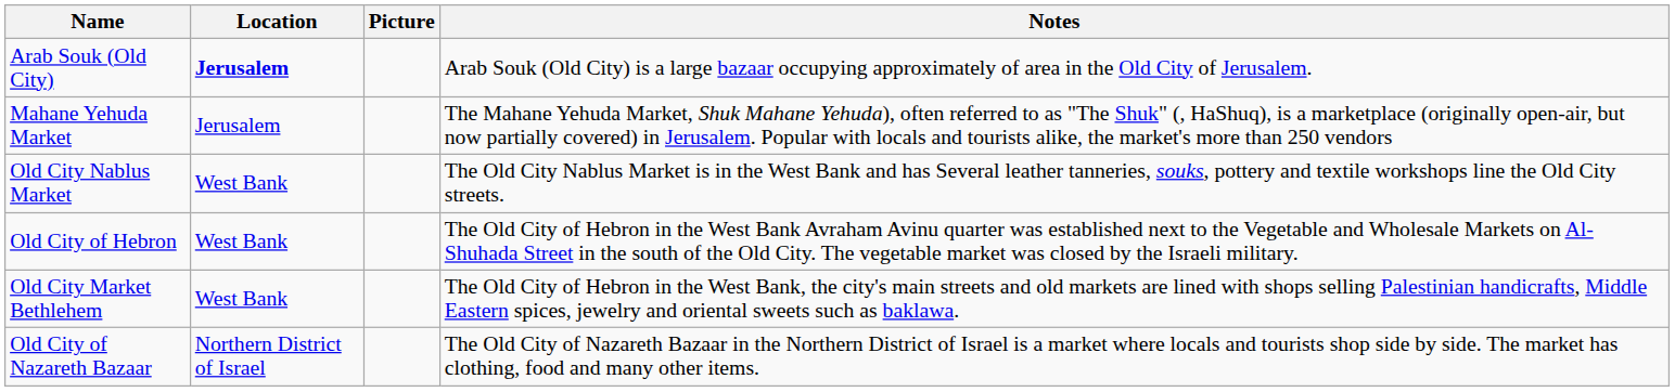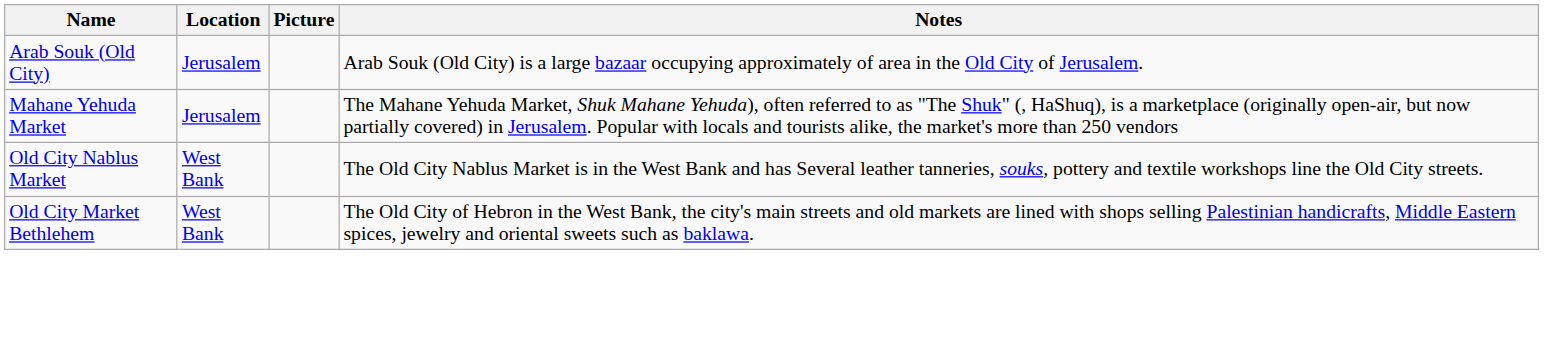Arab Souk (Old City) | Location: bold -> normal
- row: Old City of Hebron | West Bank | The Old City of Hebron in the West Bank Avraham Avinu quarter was established next to the Vegetable and Wholesale Markets on Al-Shuhada Street in the south of the Old City. The vegetable market was closed by the Israeli military.
- row: Old City of Nazareth Bazaar | Northern District of Israel | The Old City of Nazareth Bazaar in the Northern District of Israel is a market where locals and tourists shop side by side. The market has clothing, food and many other items.
